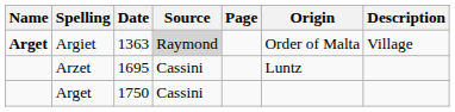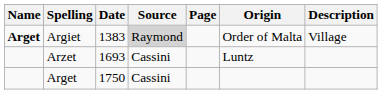Argiet | Date: 1363 -> 1383
Arzet | Date: 1695 -> 1693
